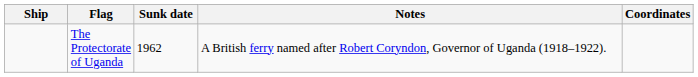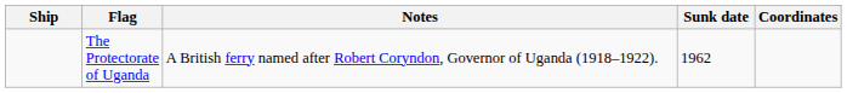columns swapped: Sunk date <-> Notes
